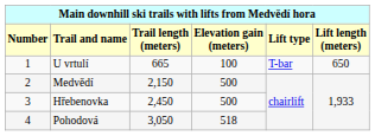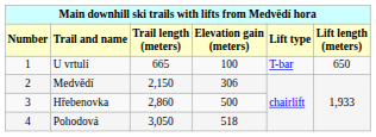Medvědí | column 4: 500 -> 306
Hřebenovka | column 3: 2,450 -> 2,860
